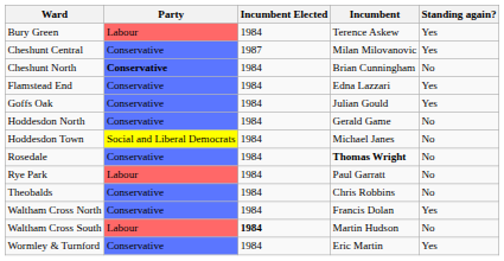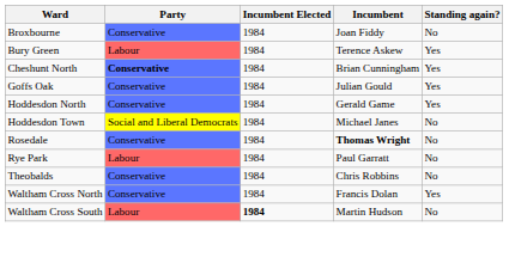+ row: Broxbourne | Conservative | 1984 | Joan Fiddy | No
- row: Cheshunt Central | Conservative | 1987 | Milan Milovanovic | Yes
Cheshunt North | Standing again?: No -> Yes
- row: Flamstead End | Conservative | 1984 | Edna Lazzari | Yes
Hoddesdon North | Standing again?: No -> Yes
- row: Wormley & Turnford | Conservative | 1984 | Eric Martin | Yes
